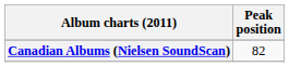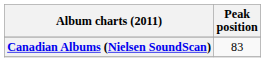Canadian Albums (Nielsen SoundScan) | Peak position: 82 -> 83
